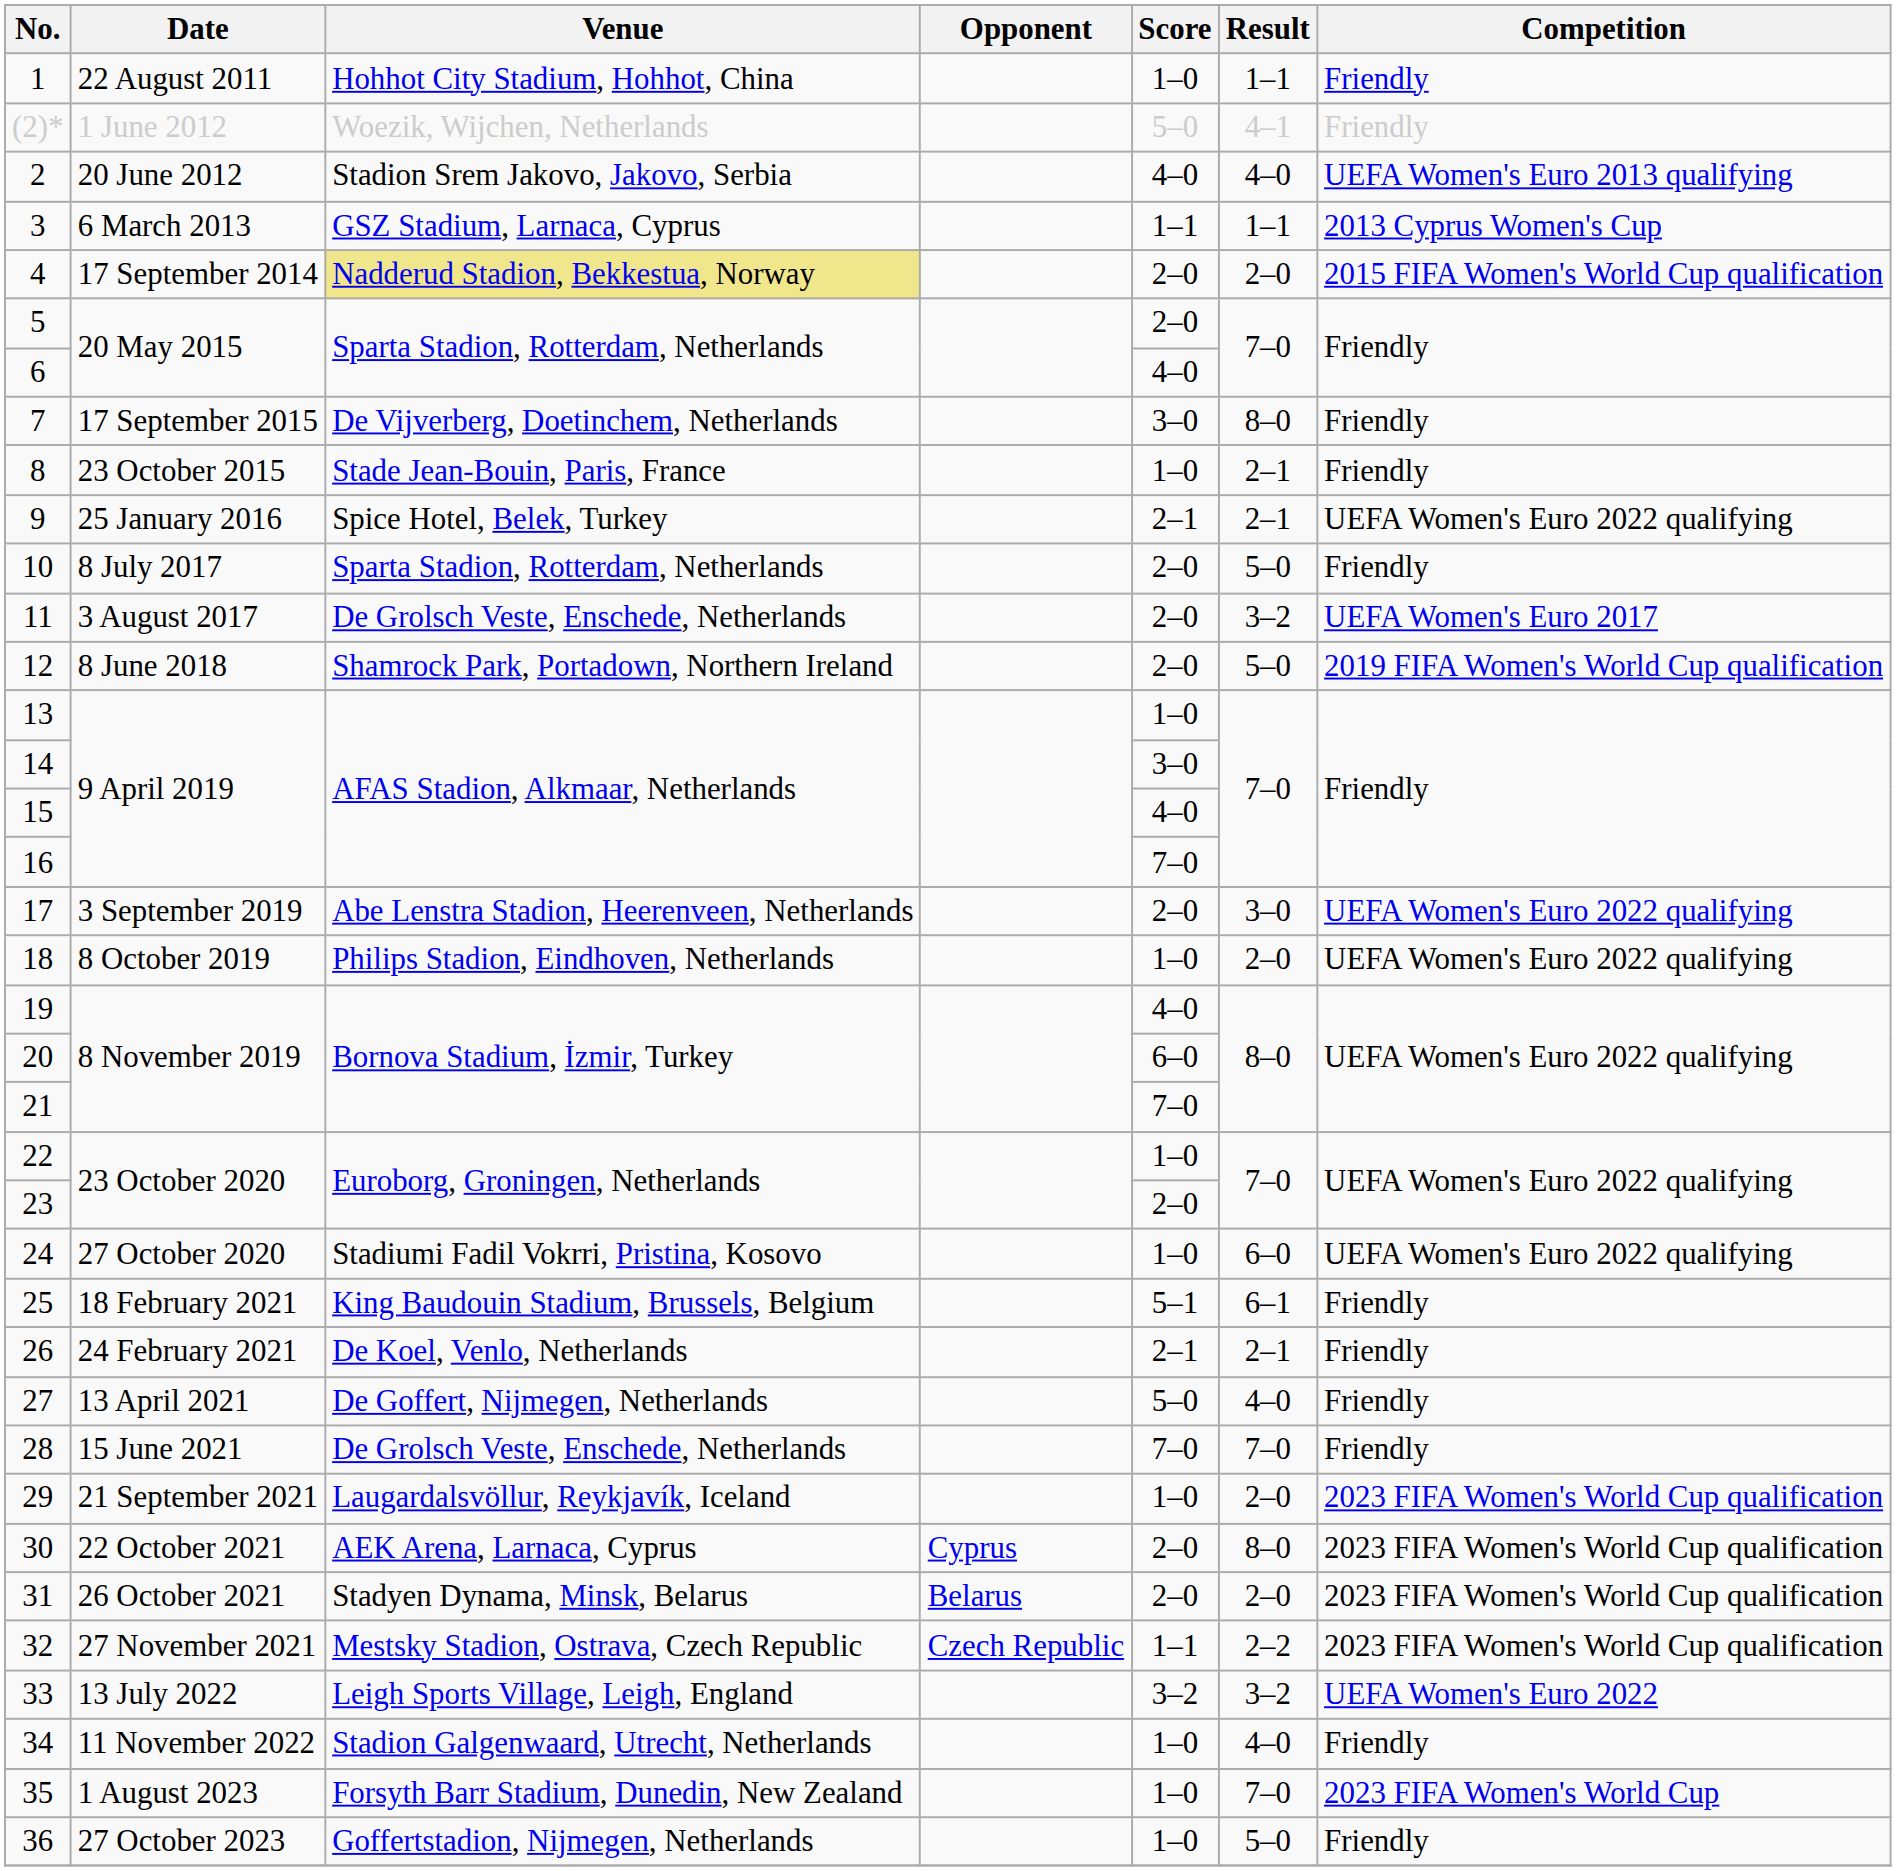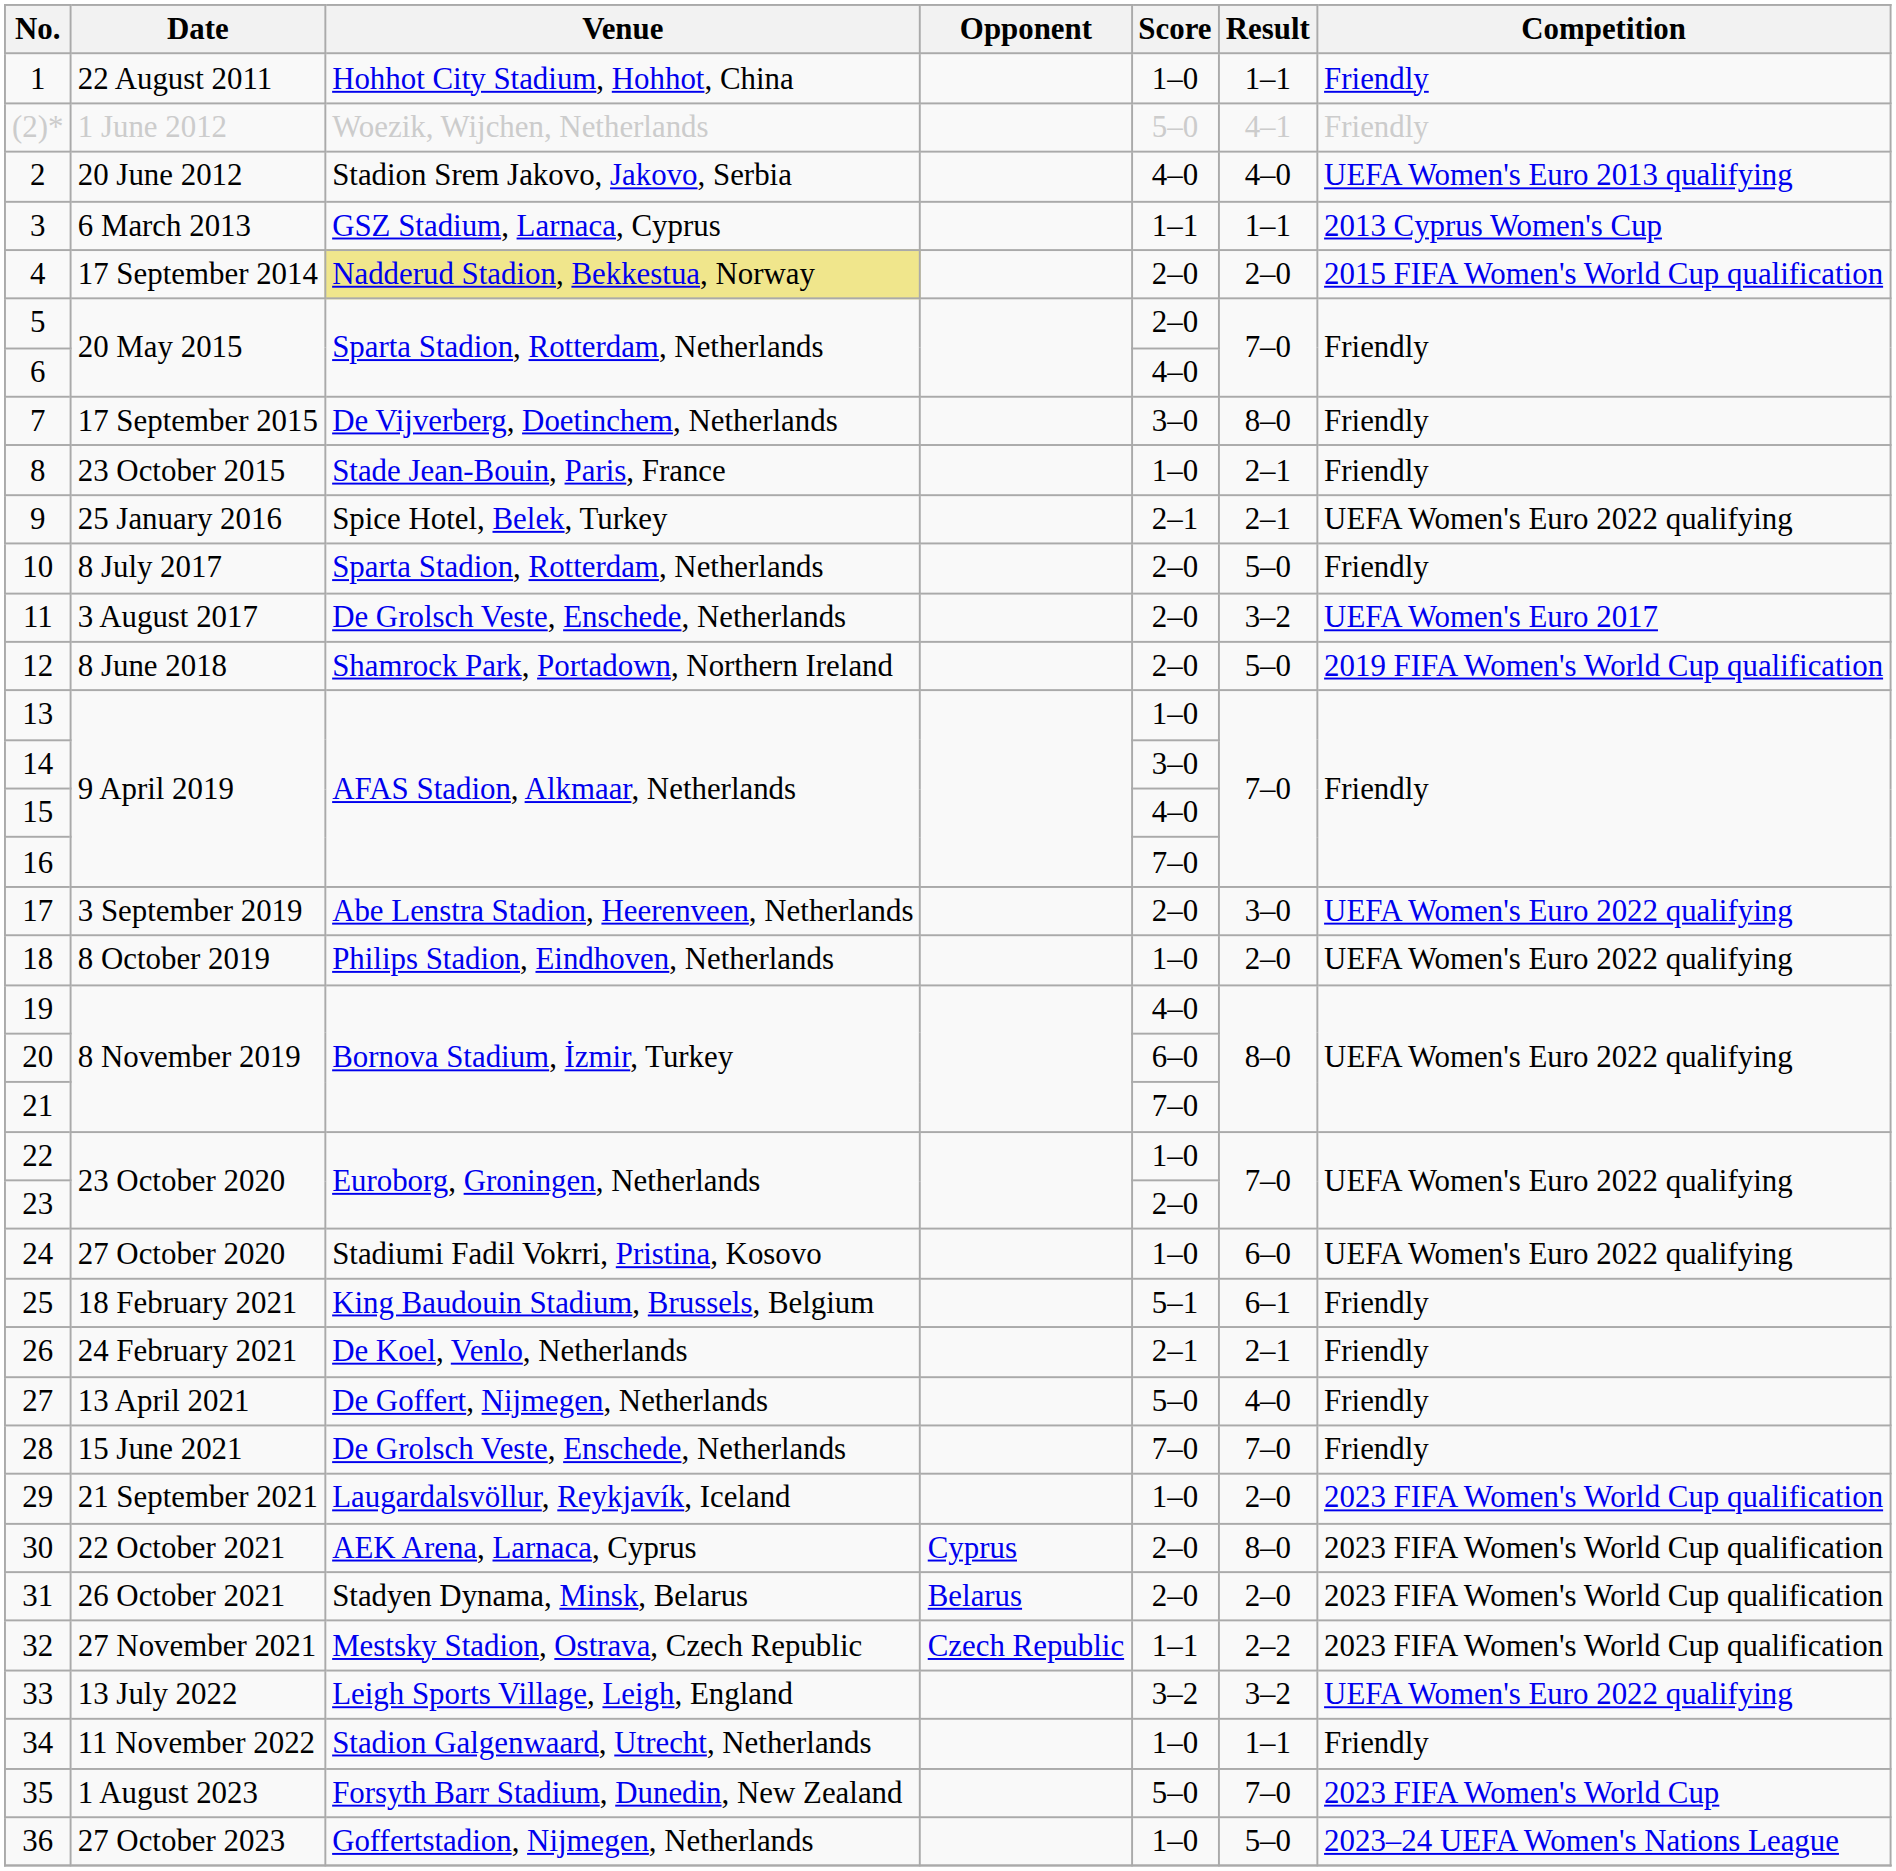33 | Competition: UEFA Women's Euro 2022 -> UEFA Women's Euro 2022 qualifying
34 | Result: 4–0 -> 1–1
35 | Score: 1–0 -> 5–0
36 | Competition: Friendly -> 2023–24 UEFA Women's Nations League
